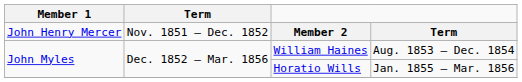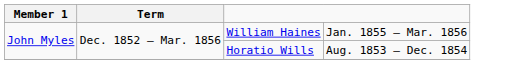- row: John Henry Mercer | Nov. 1851 – Dec. 1852 | Member 2 | Term
William Haines | column 4: Aug. 1853 – Dec. 1854 -> Jan. 1855 – Mar. 1856
Horatio Wills | column 4: Jan. 1855 – Mar. 1856 -> Aug. 1853 – Dec. 1854
